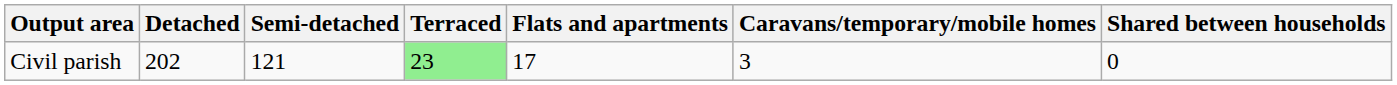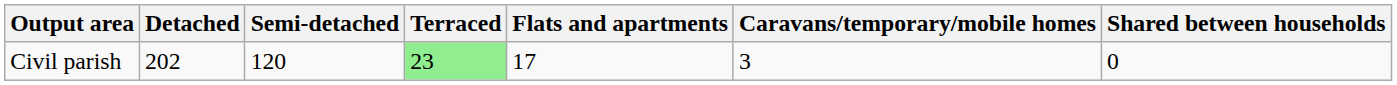Civil parish | Semi-detached: 121 -> 120
